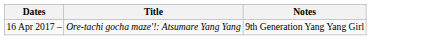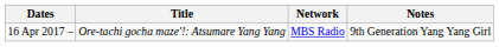+ column: Network | MBS Radio
